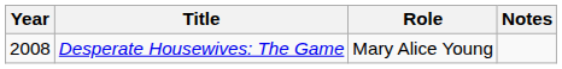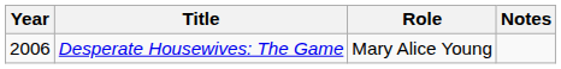Desperate Housewives: The Game | Year: 2008 -> 2006
